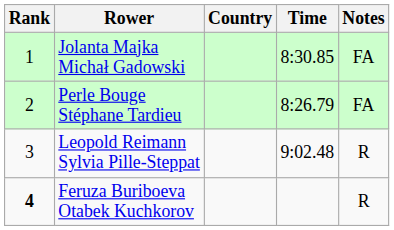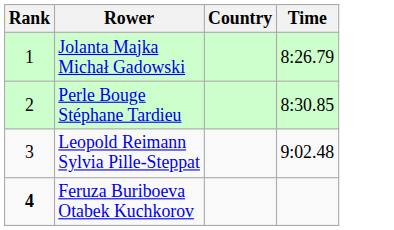- column: Notes | FA | FA | R | R
Jolanta Majka Michał Gadowski | Time: 8:30.85 -> 8:26.79
Perle Bouge Stéphane Tardieu | Time: 8:26.79 -> 8:30.85
